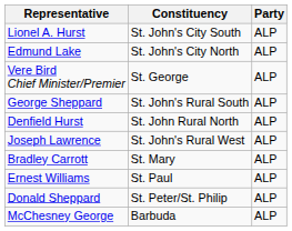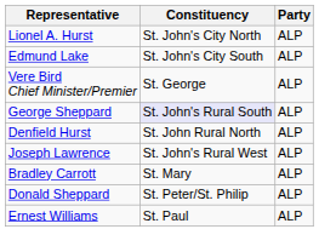Lionel A. Hurst | Constituency: St. John's City South -> St. John's City North
Edmund Lake | Constituency: St. John's City North -> St. John's City South
George Sheppard | Constituency: no background -> lavender background
rows swapped: Donald Sheppard <-> Ernest Williams
- row: McChesney George | Barbuda | ALP
